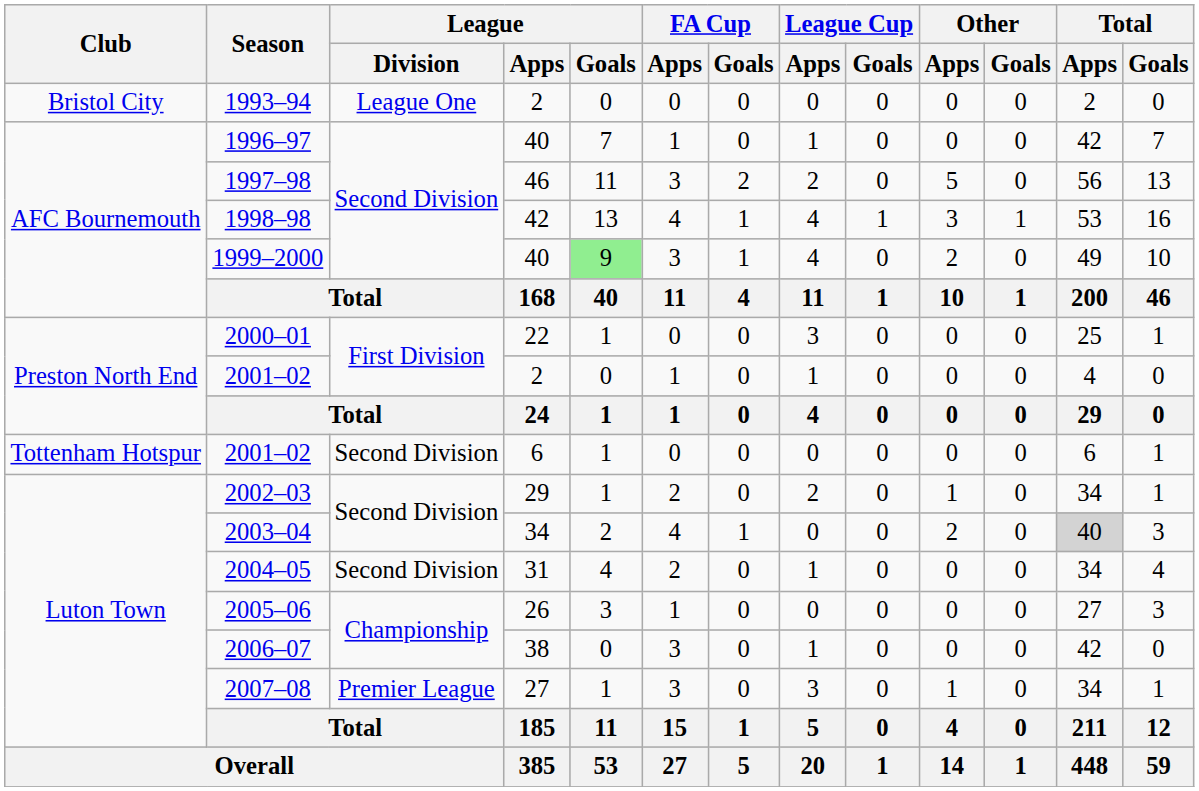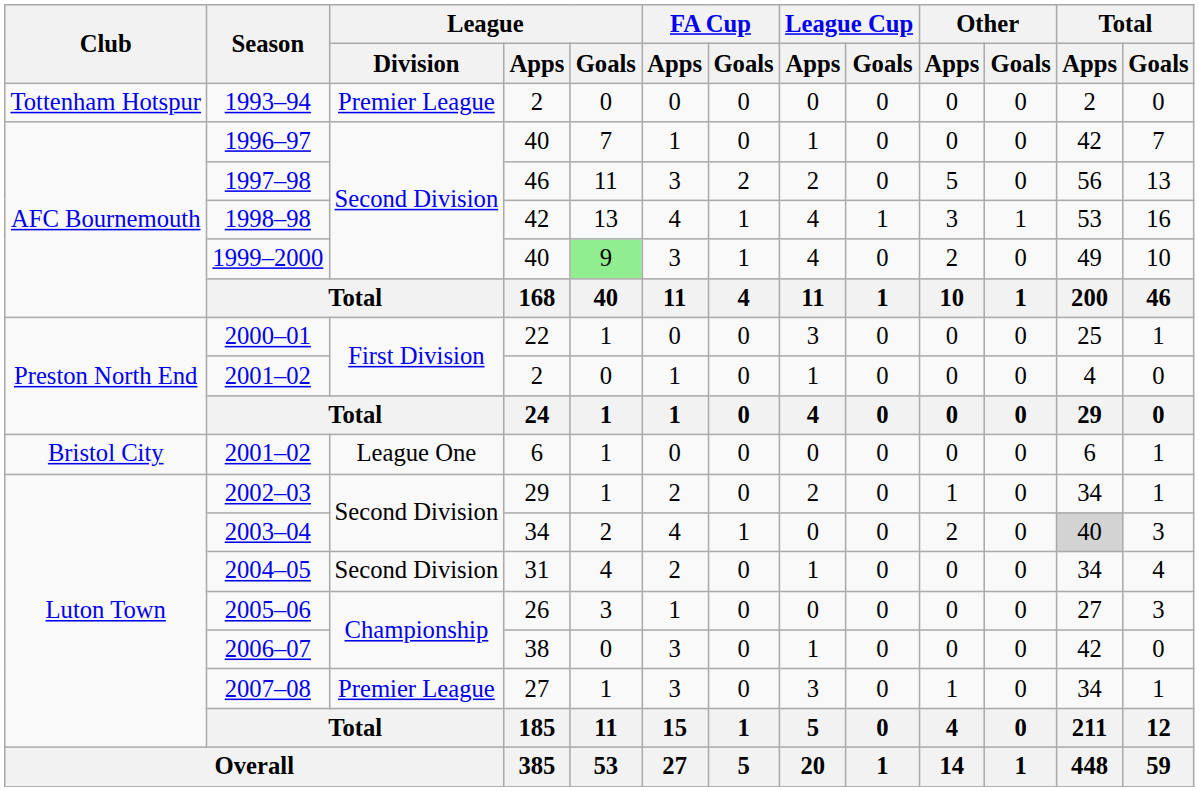1993–94 | Club: Bristol City -> Tottenham Hotspur
1993–94 | League / Division: League One -> Premier League
2001–02 / 6 | Club: Tottenham Hotspur -> Bristol City
2001–02 / 6 | League / Division: Second Division -> League One
